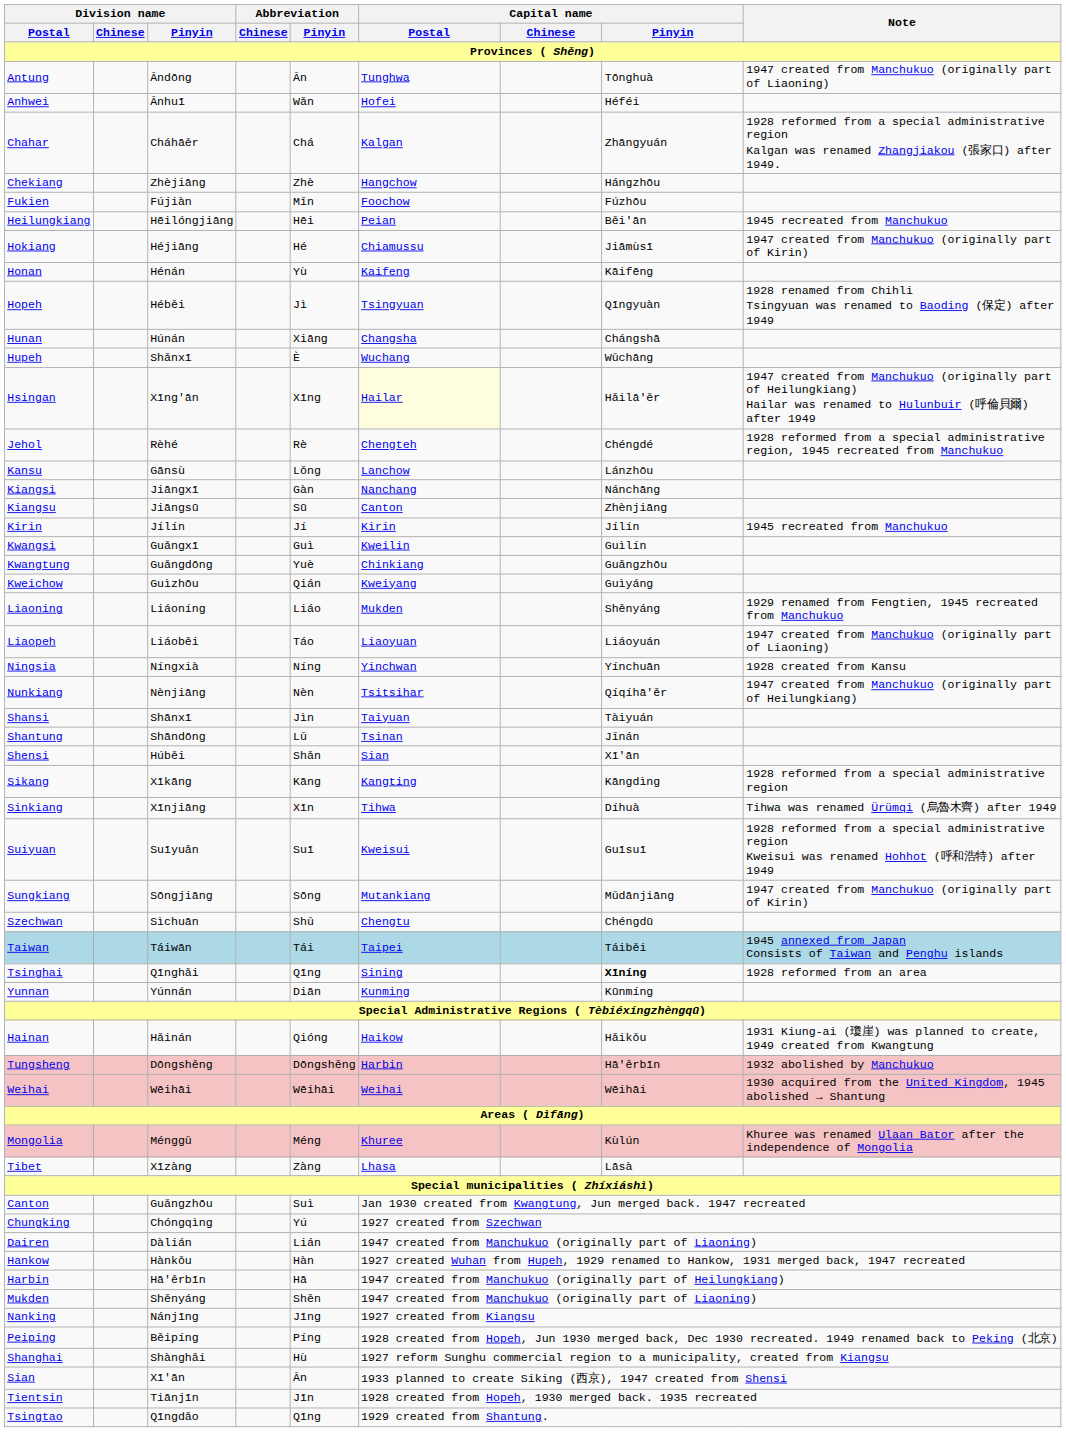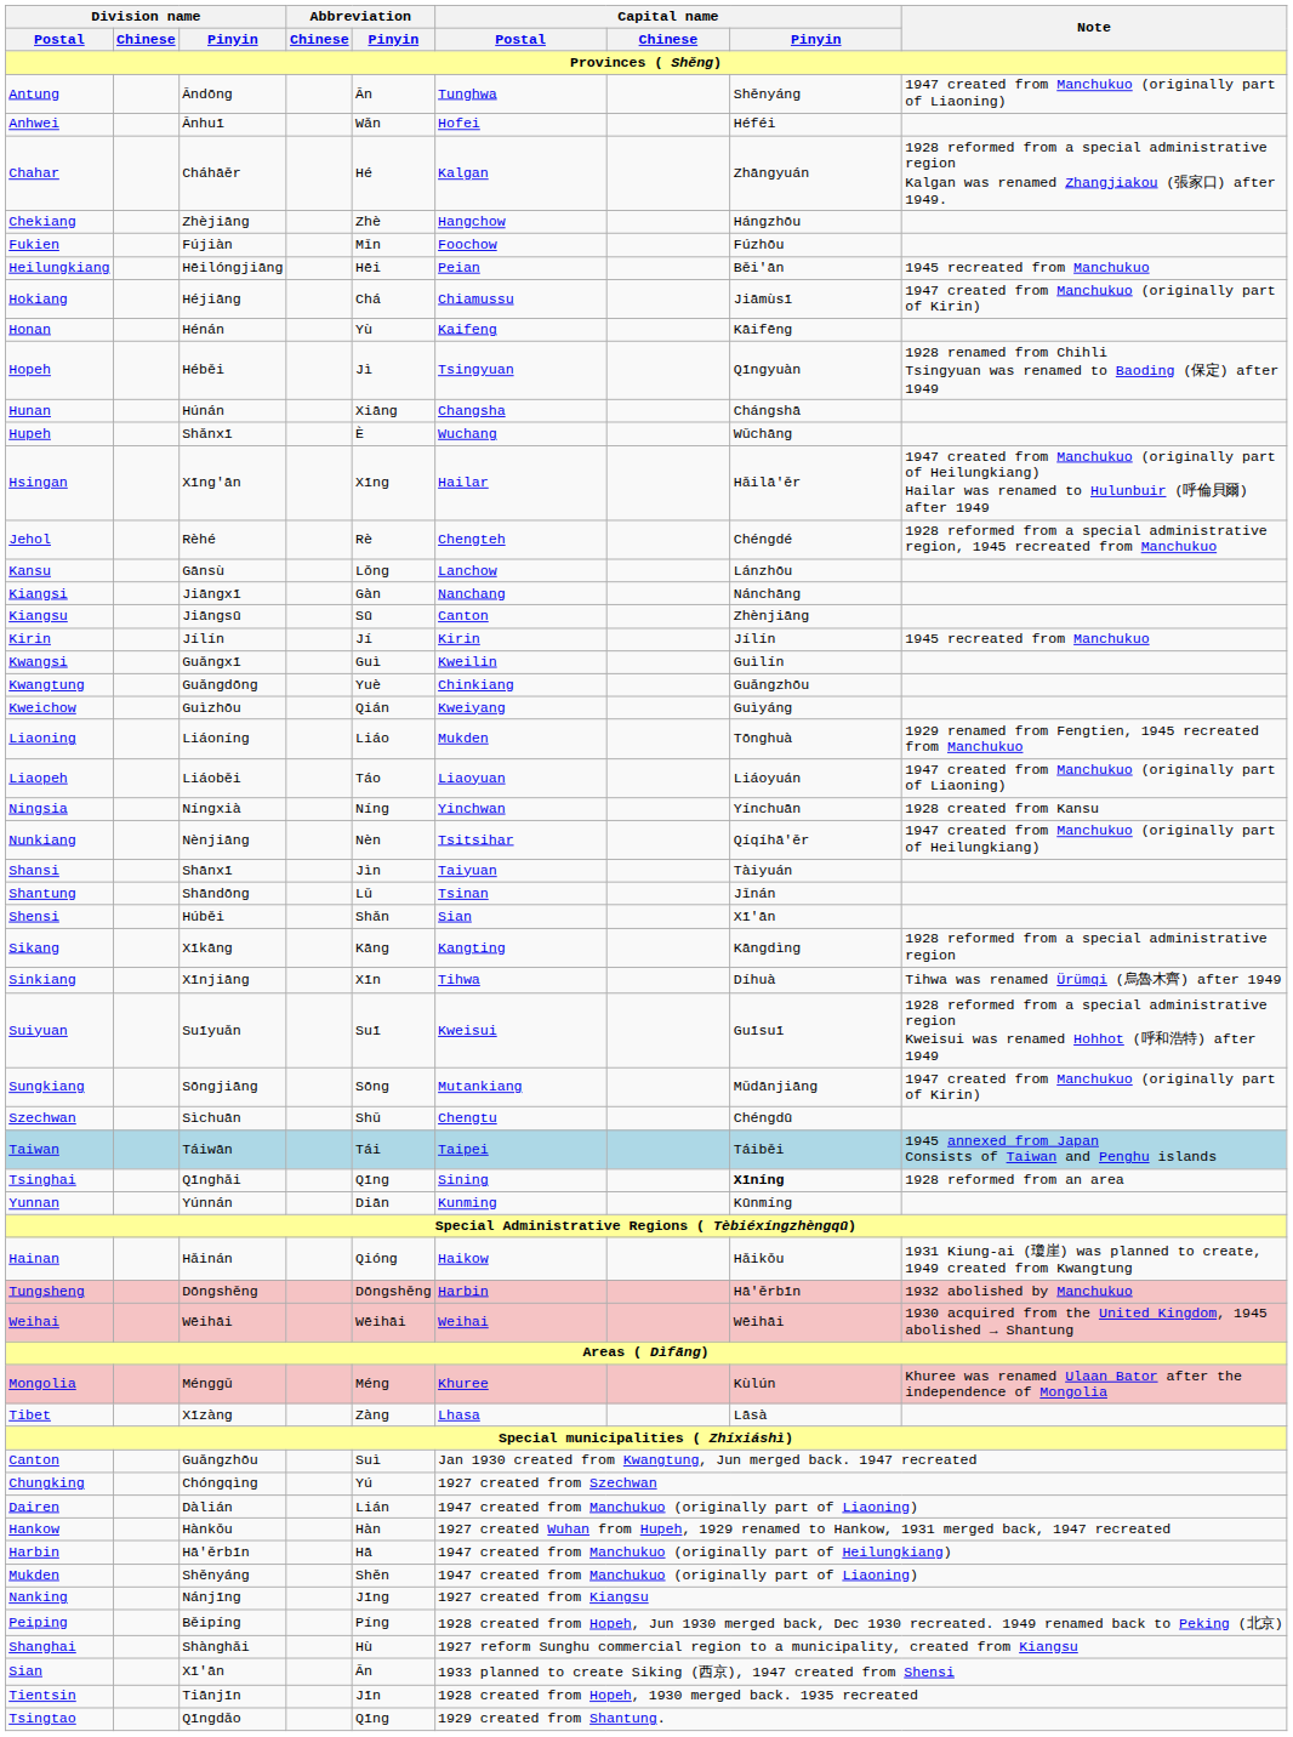Antung | Capital name / Pinyin: Tōnghuà -> Shěnyáng
Chahar | Abbreviation / Pinyin: Chá -> Hé
Hokiang | Abbreviation / Pinyin: Hé -> Chá
Hsingan | Capital name / Postal: lightyellow background -> no background
Liaoning | Capital name / Pinyin: Shěnyáng -> Tōnghuà
